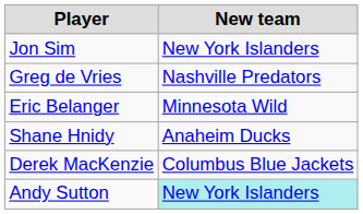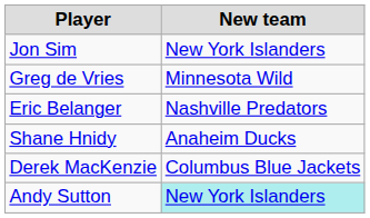Greg de Vries | New team: Nashville Predators -> Minnesota Wild
Eric Belanger | New team: Minnesota Wild -> Nashville Predators
